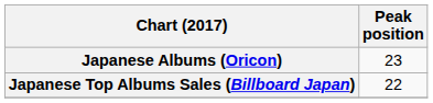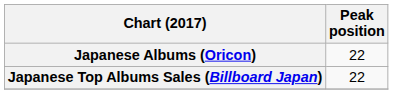Japanese Albums (Oricon) | Peak position: 23 -> 22
